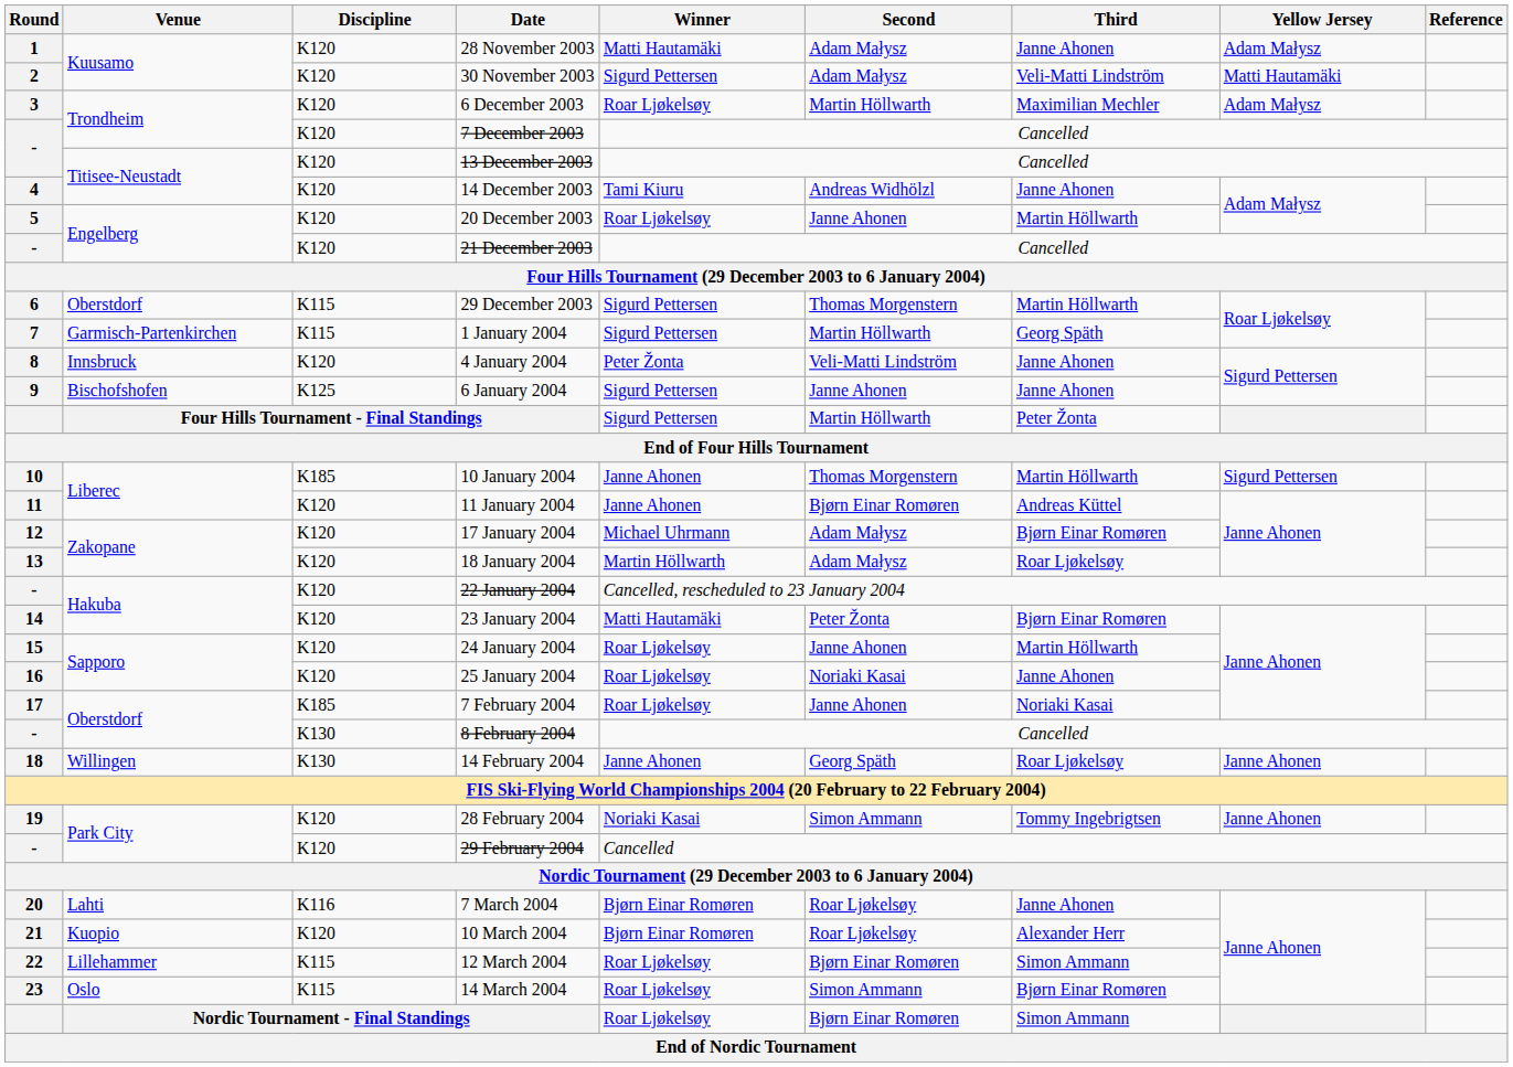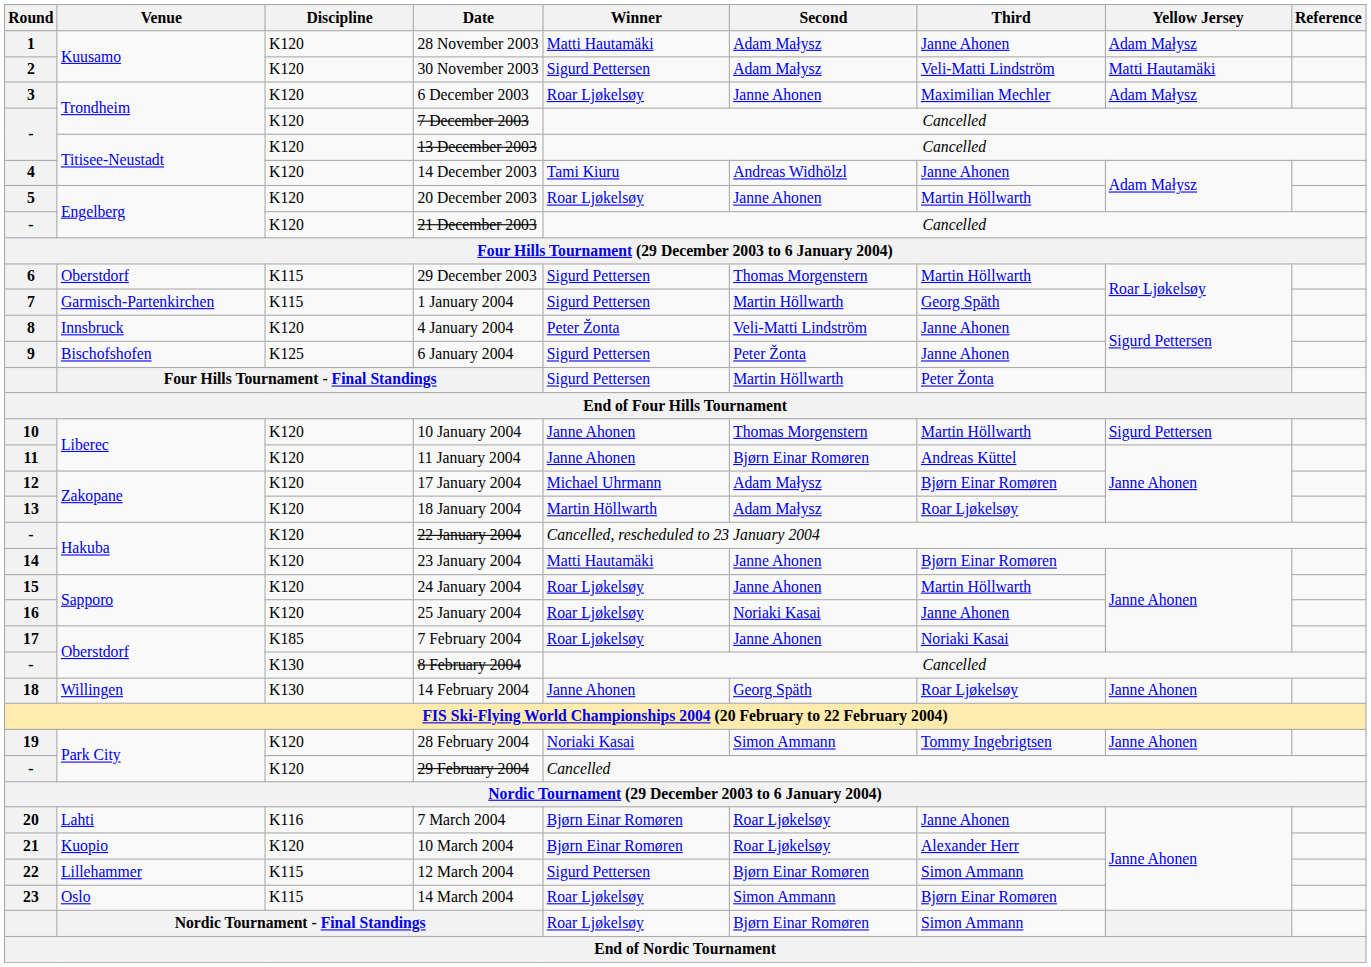6 December 2003 | Second: Martin Höllwarth -> Janne Ahonen
6 January 2004 | Second: Janne Ahonen -> Peter Žonta
10 January 2004 | Discipline: K185 -> K120
23 January 2004 | Second: Peter Žonta -> Janne Ahonen
12 March 2004 | Winner: Roar Ljøkelsøy -> Sigurd Pettersen
